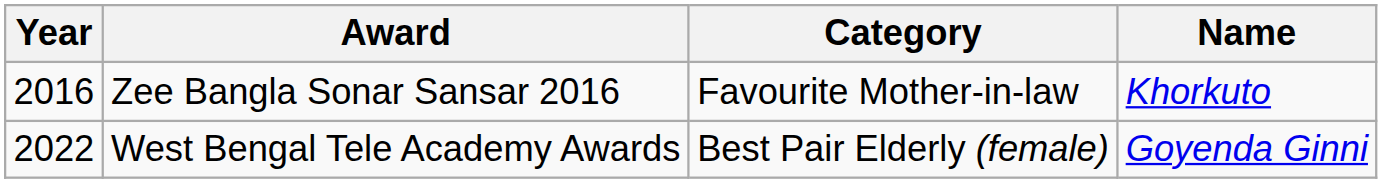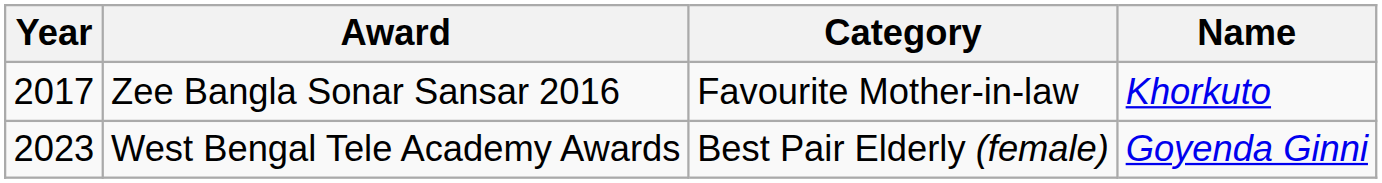Zee Bangla Sonar Sansar 2016 | Year: 2016 -> 2017
West Bengal Tele Academy Awards | Year: 2022 -> 2023
